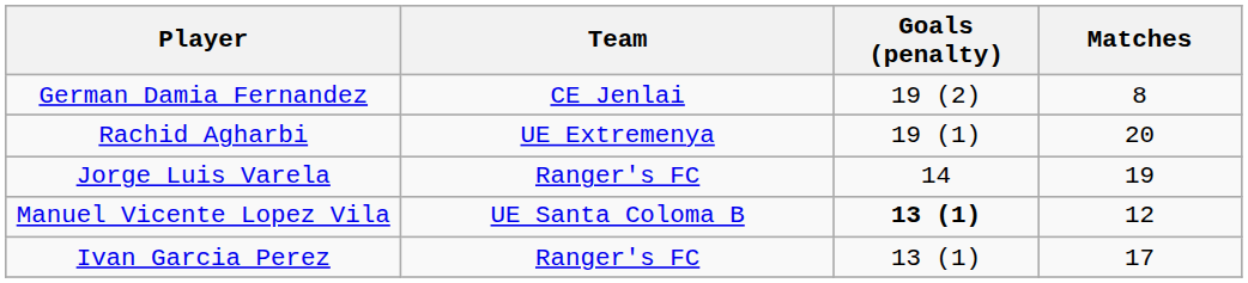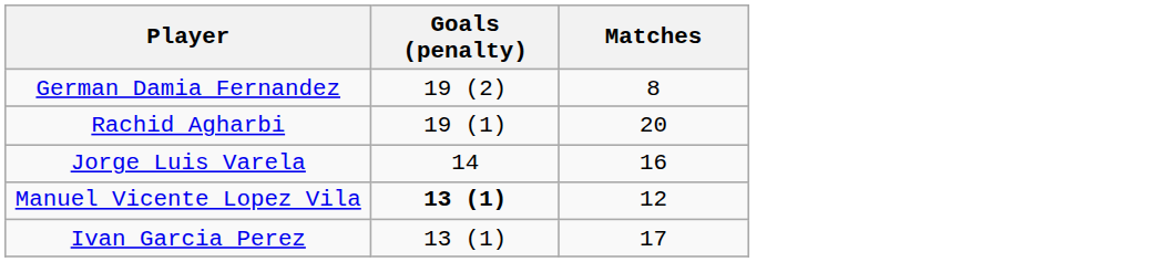- column: Team | CE Jenlai | UE Extremenya | Ranger's FC | UE Santa Coloma B | Ranger's FC
Jorge Luis Varela | Matches: 19 -> 16
